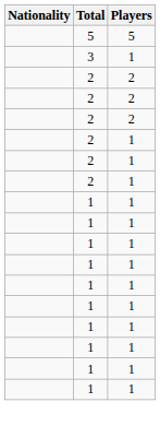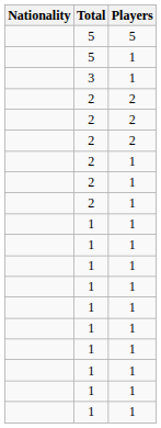+ row: 5 | 1
